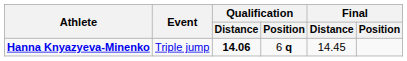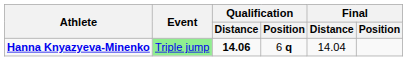Hanna Knyazyeva-Minenko | Event: no background -> lightgreen background
Hanna Knyazyeva-Minenko | Final / Distance: 14.45 -> 14.04
